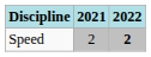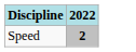- column: 2021 | 2
